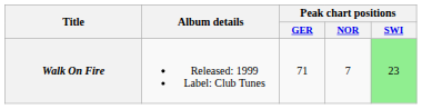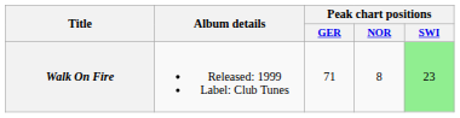Walk On Fire | Peak chart positions / NOR: 7 -> 8
